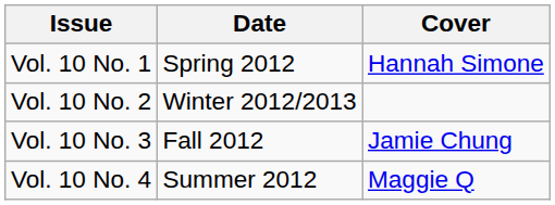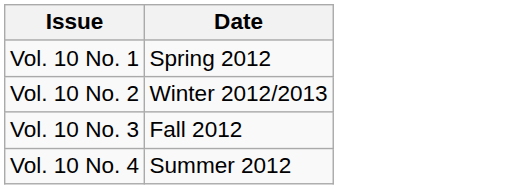- column: Cover | Hannah Simone | Jamie Chung | Maggie Q
